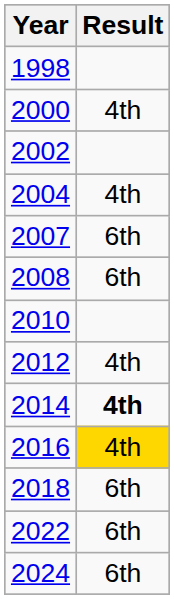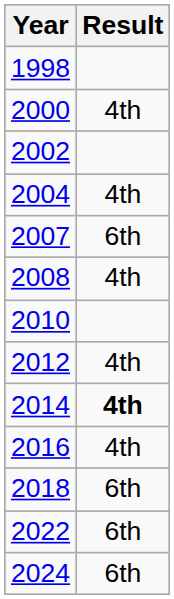2008 | Result: 6th -> 4th
2016 | Result: gold background -> no background
